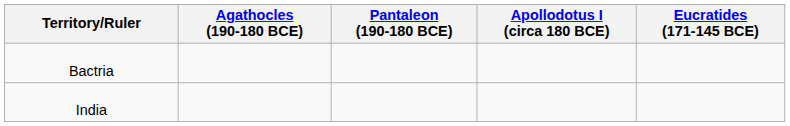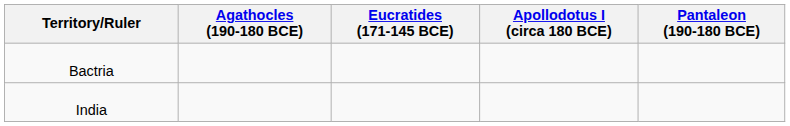columns swapped: Pantaleon (190-180 BCE) <-> Eucratides (171-145 BCE)
